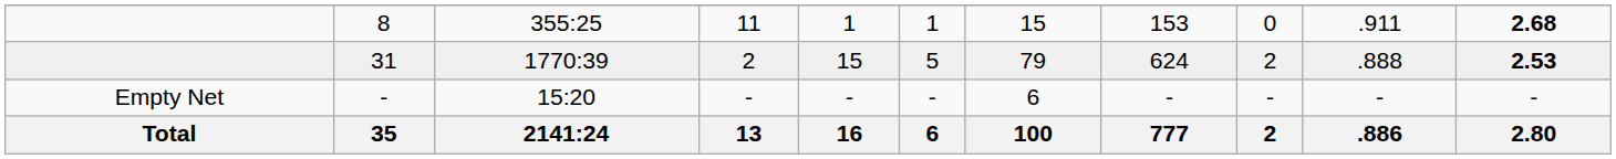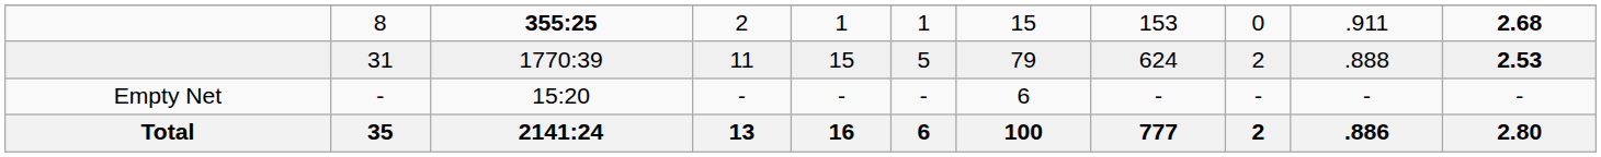8 | column 3: normal -> bold
8 | column 4: 11 -> 2
31 | column 4: 2 -> 11
